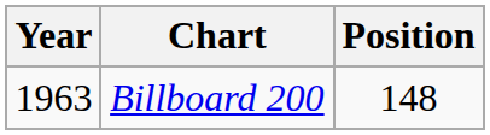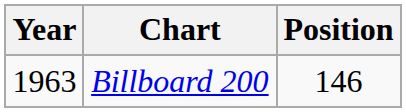Billboard 200 | Position: 148 -> 146
